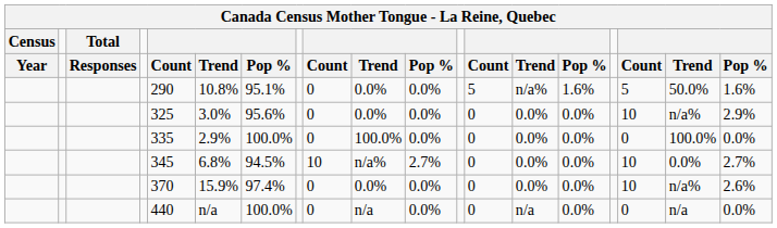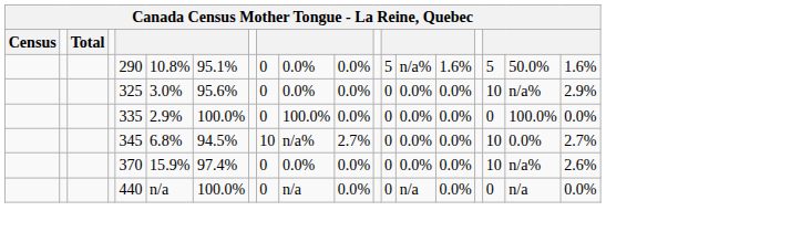- row: Year | Responses | Count | Trend | Pop % | Count | Trend | Pop % | Count | Trend | Pop % | Count | Trend | Pop %
